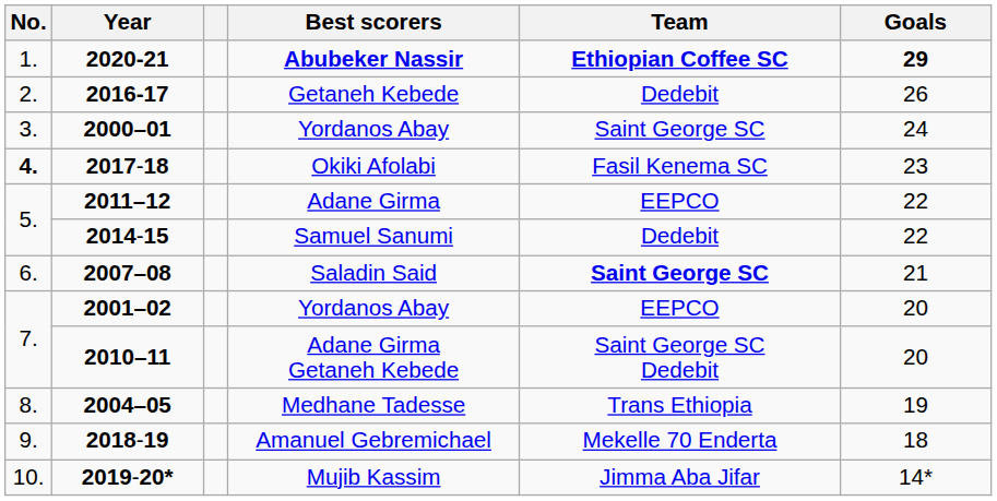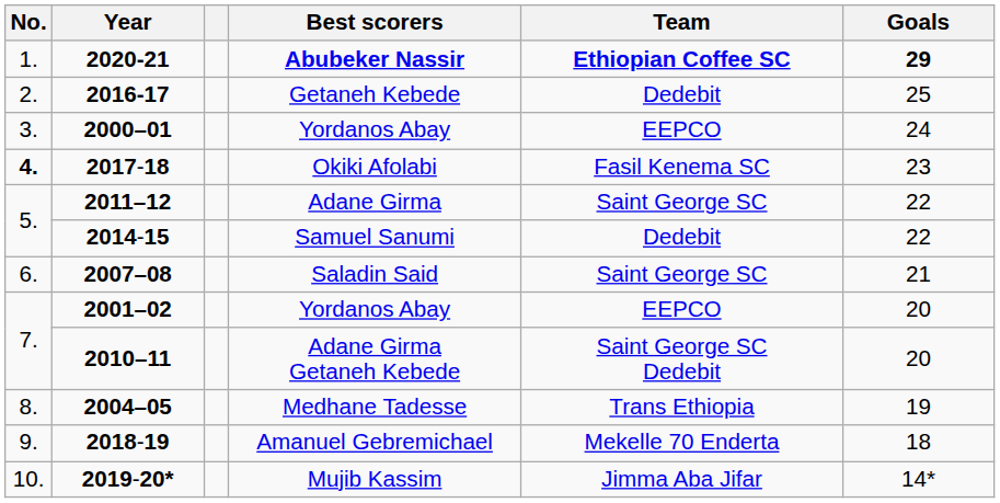Getaneh Kebede | Goals: 26 -> 25
2000–01 / Yordanos Abay | Team: Saint George SC -> EEPCO
Adane Girma | Team: EEPCO -> Saint George SC
Saladin Said | Team: bold -> normal
